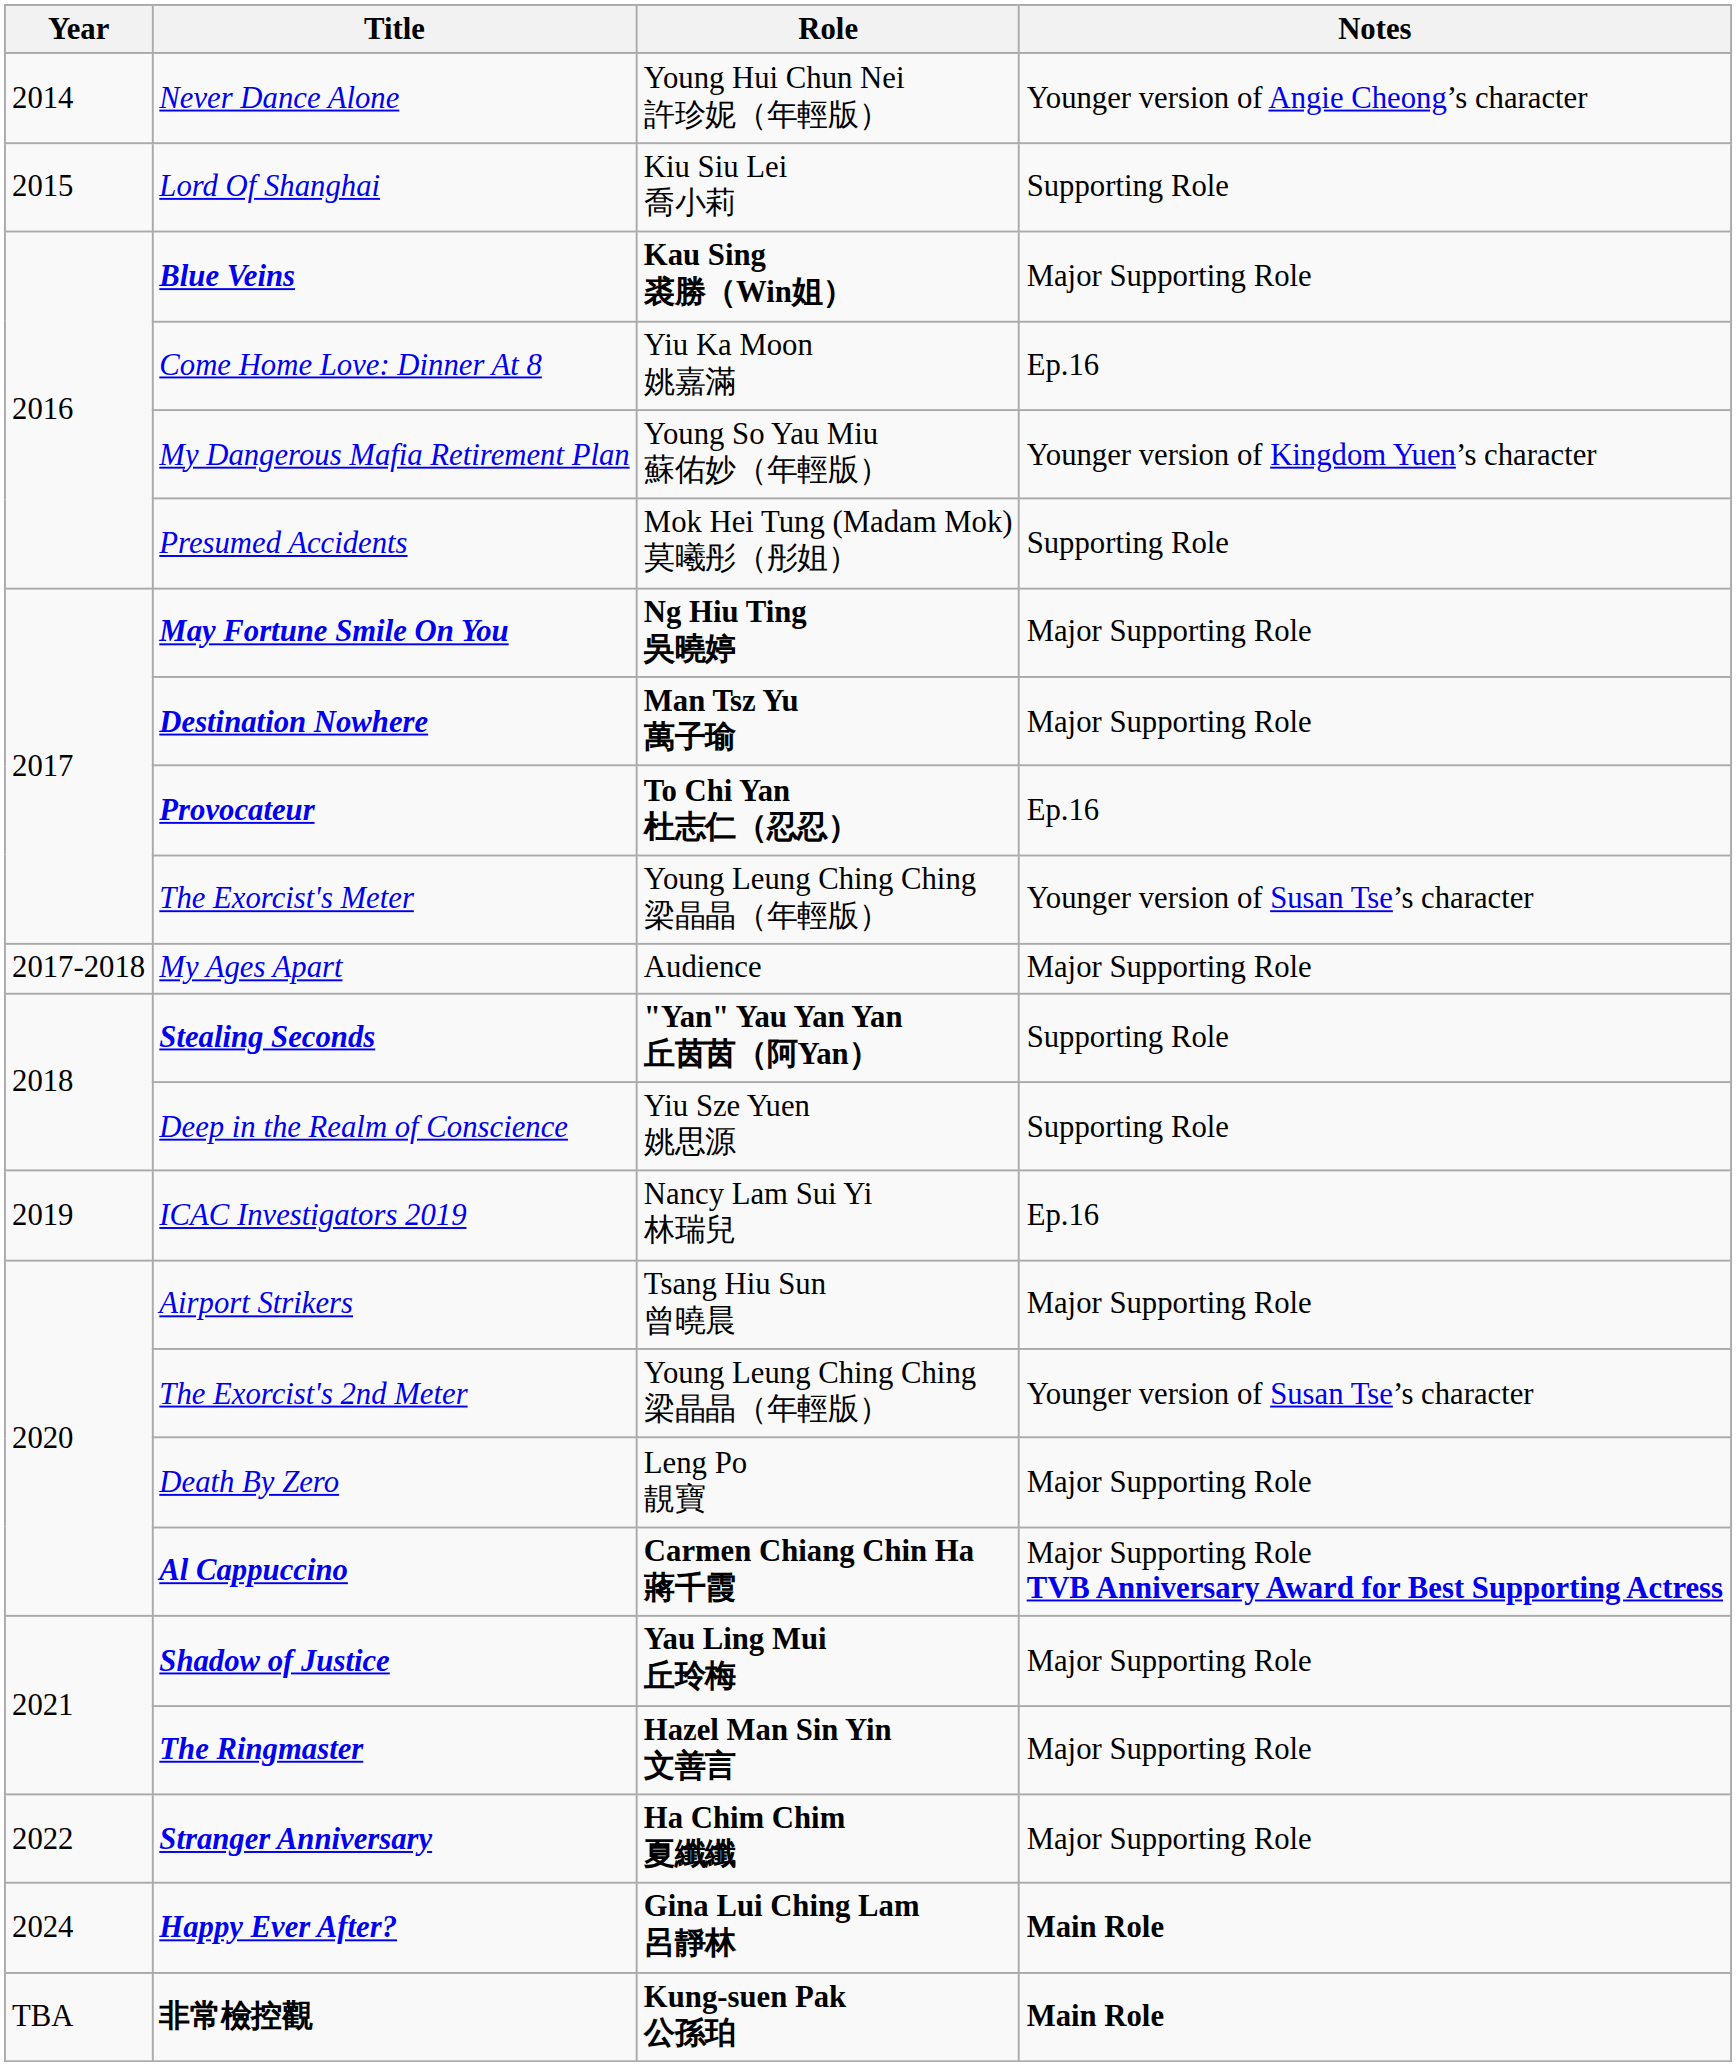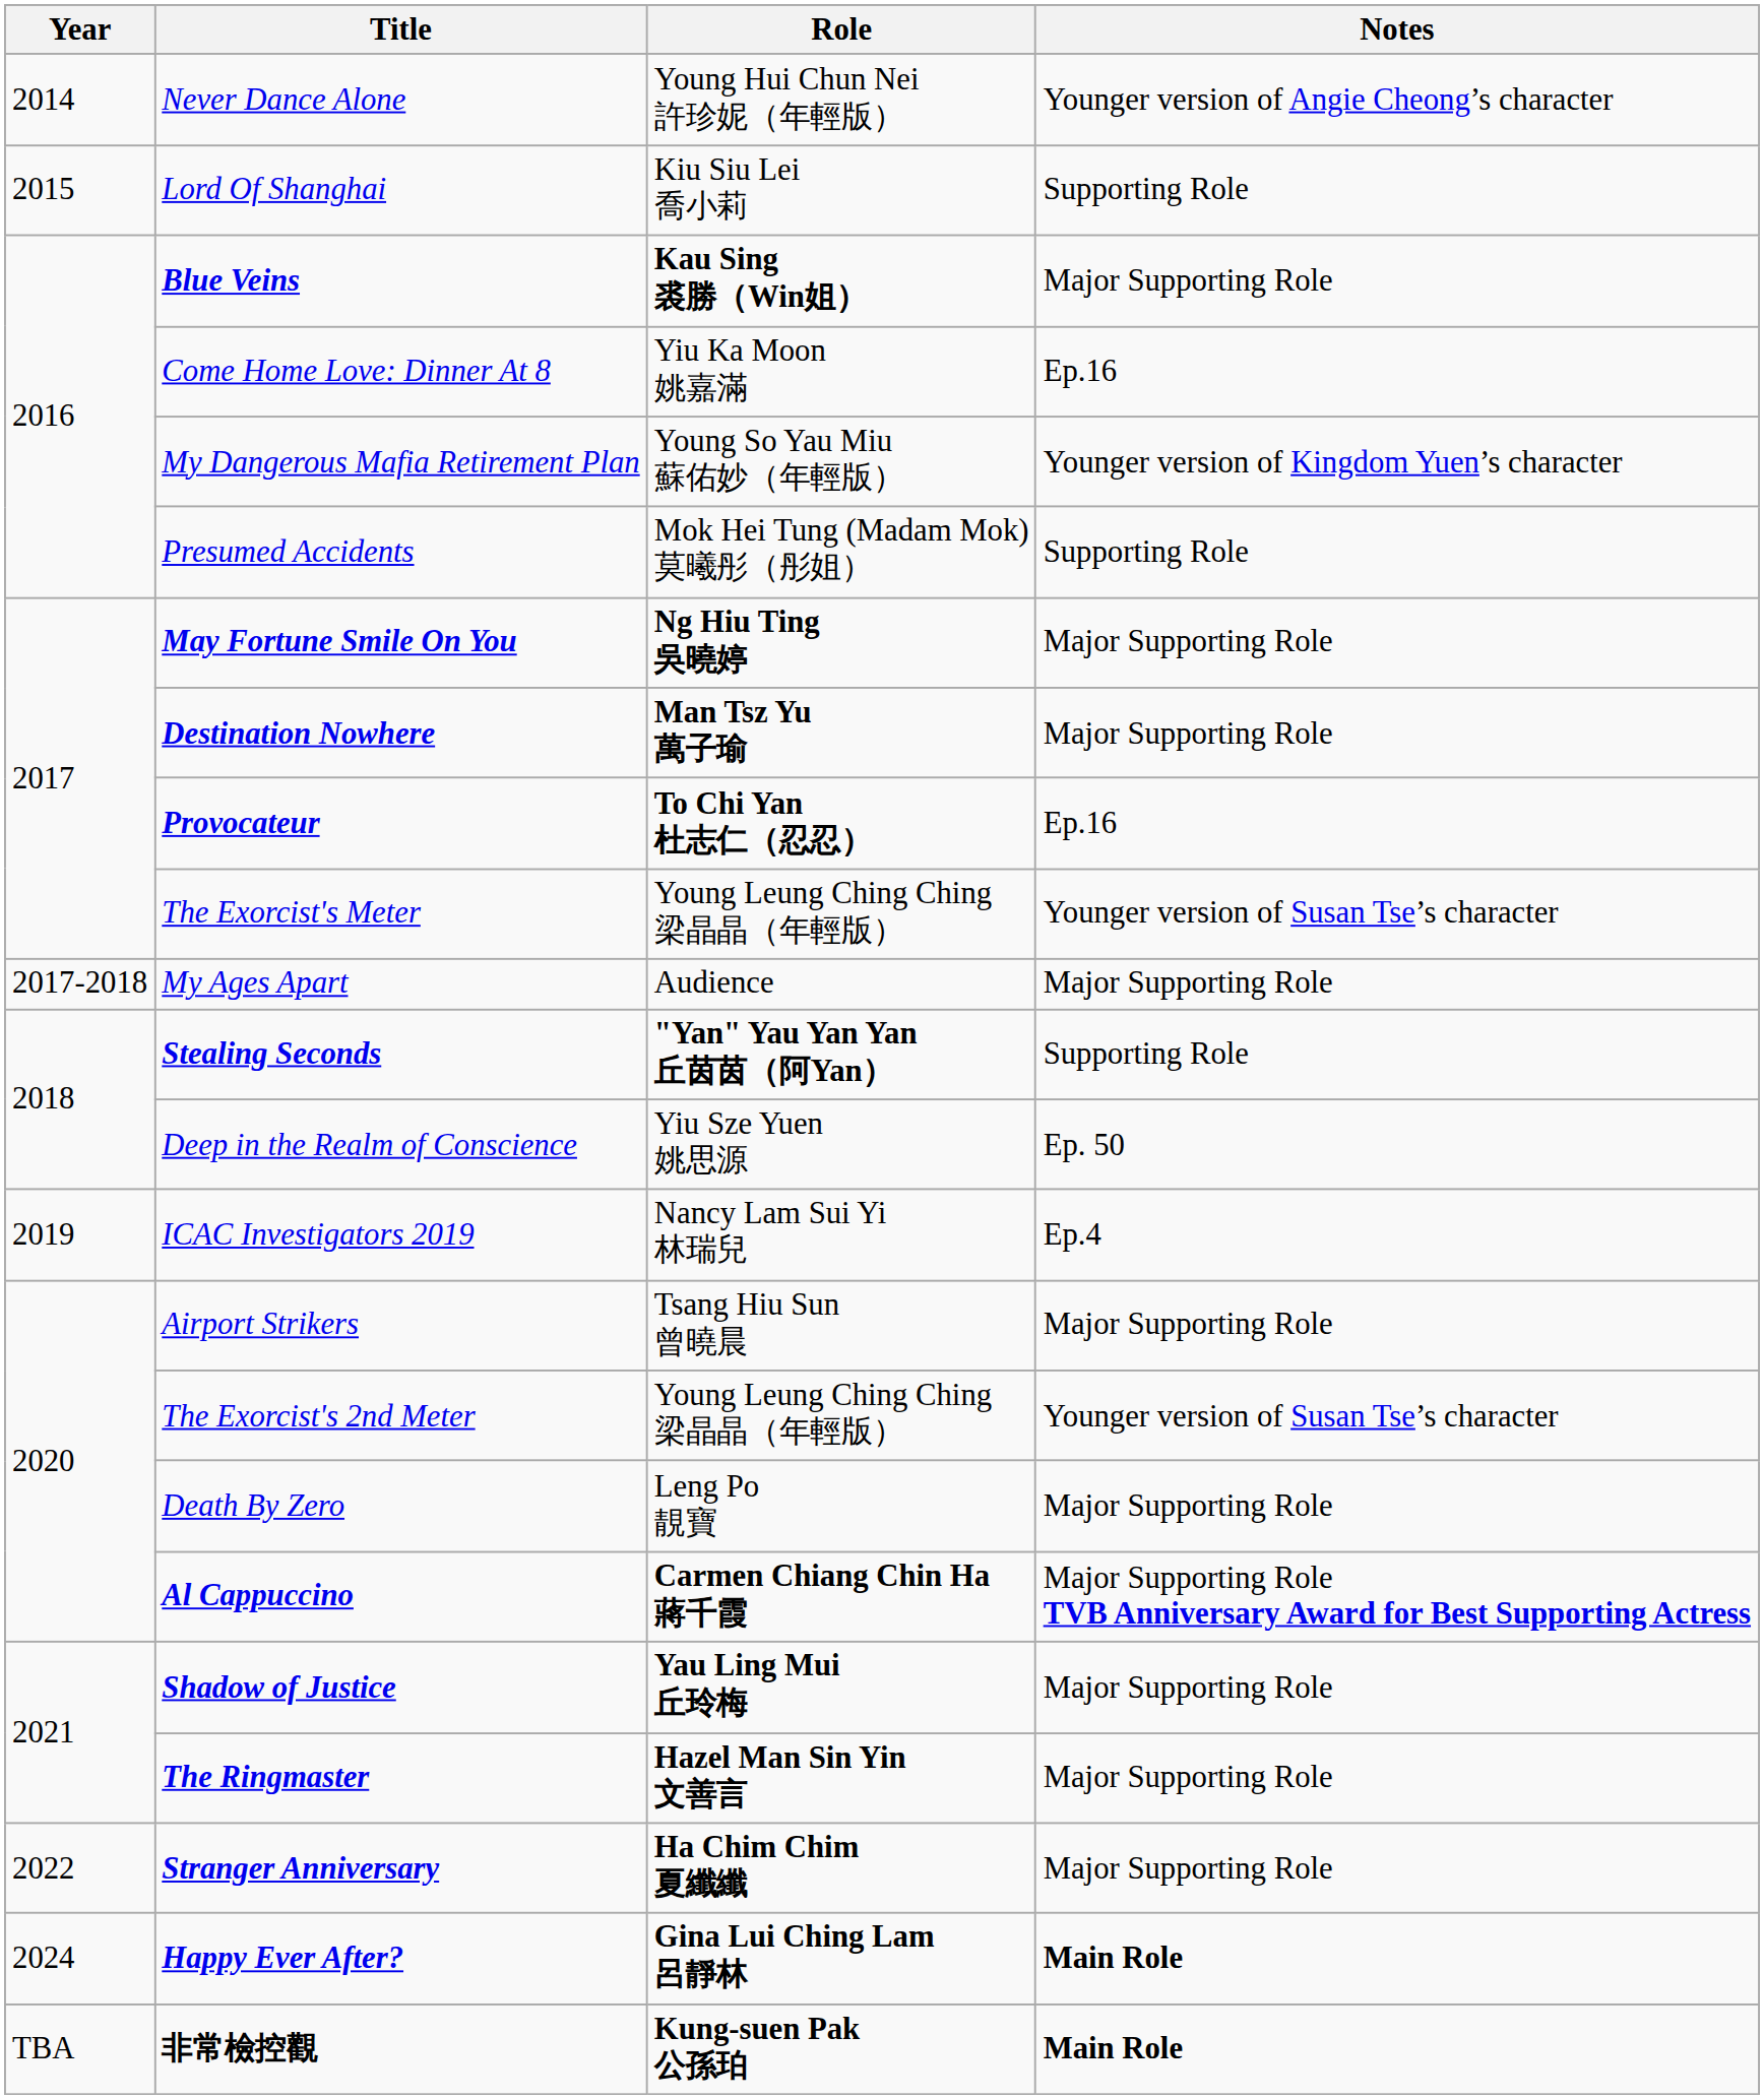Deep in the Realm of Conscience | Notes: Supporting Role -> Ep. 50
ICAC Investigators 2019 | Notes: Ep.16 -> Ep.4
